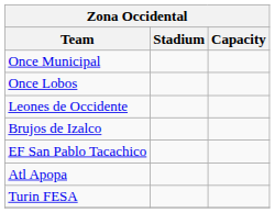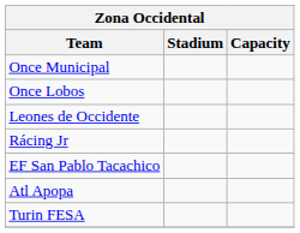- row: Brujos de Izalco
+ row: Rácing Jr
